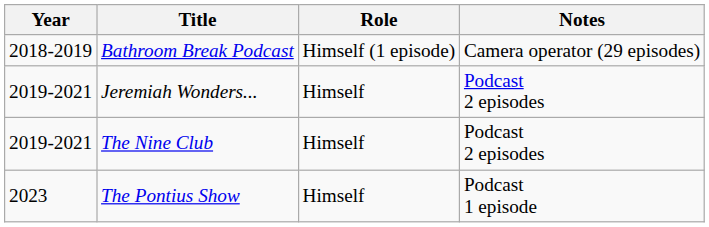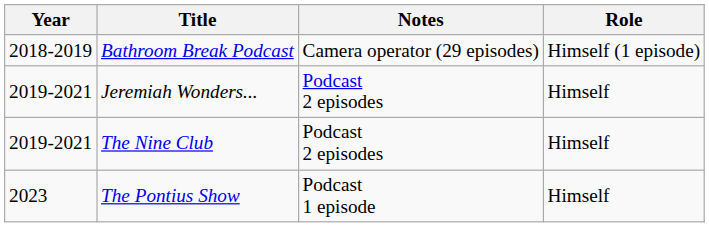columns swapped: Role <-> Notes
